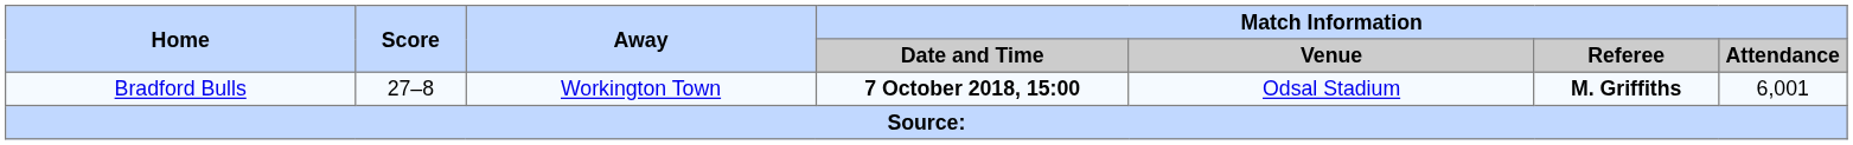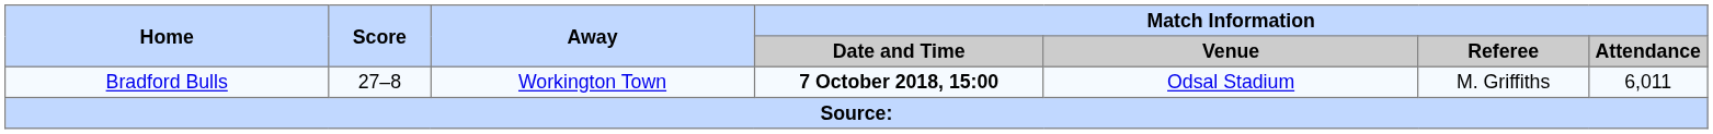Bradford Bulls | Match Information / Referee: bold -> normal
Bradford Bulls | Match Information / Attendance: 6,001 -> 6,011
